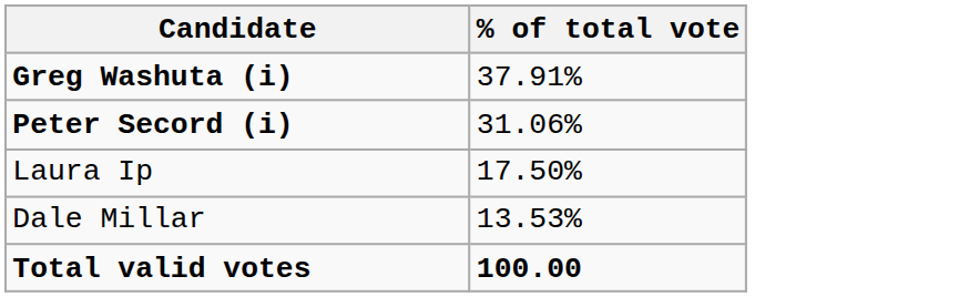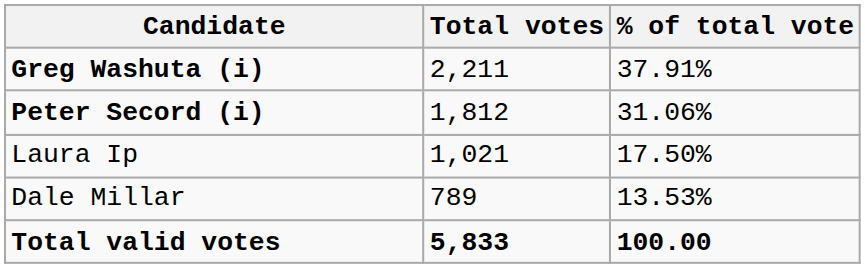+ column: Total votes | 2,211 | 1,812 | 1,021 | 789 | 5,833
